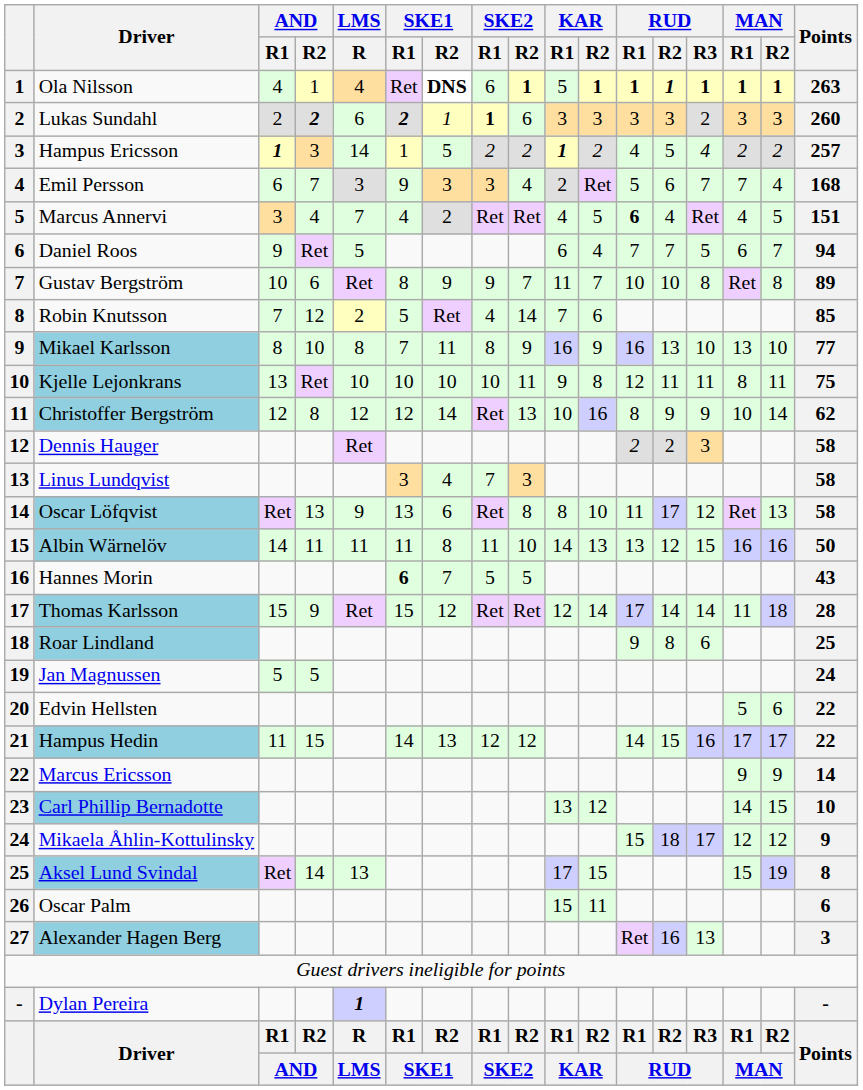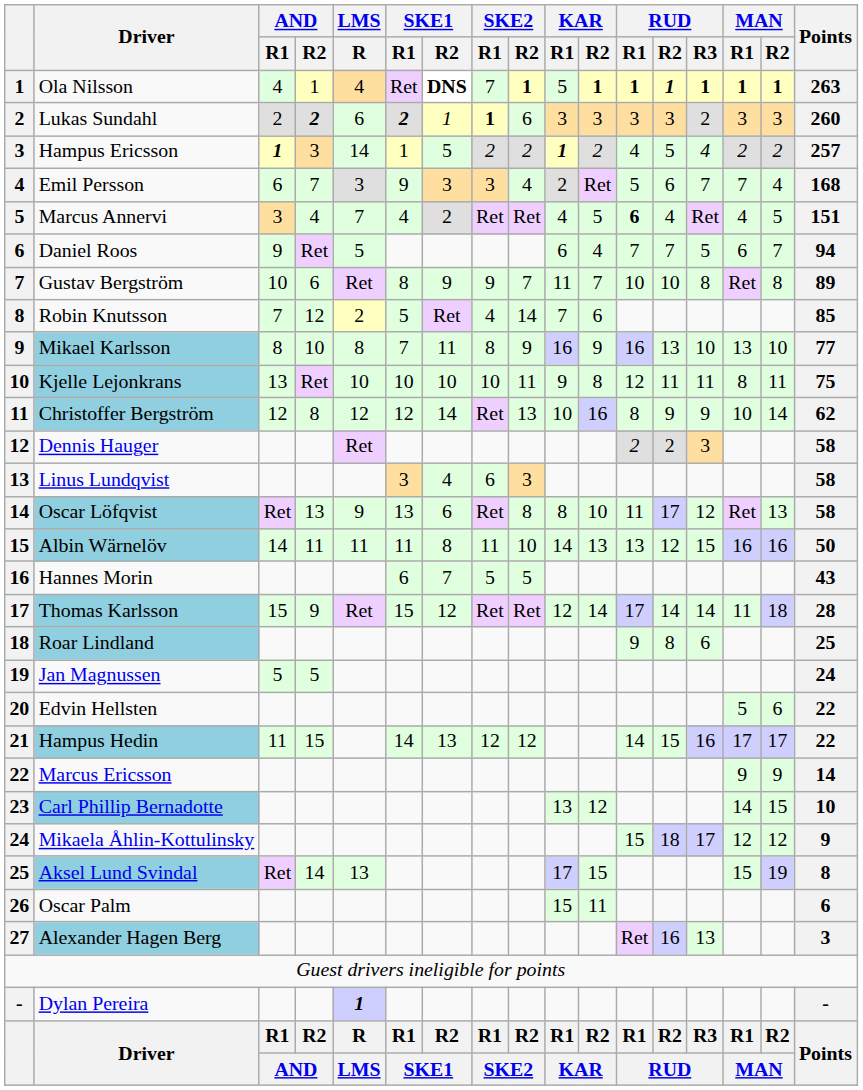Ola Nilsson | SKE2 / R1: 6 -> 7
Linus Lundqvist | SKE2 / R1: 7 -> 6
Hannes Morin | SKE1 / R1: bold -> normal
